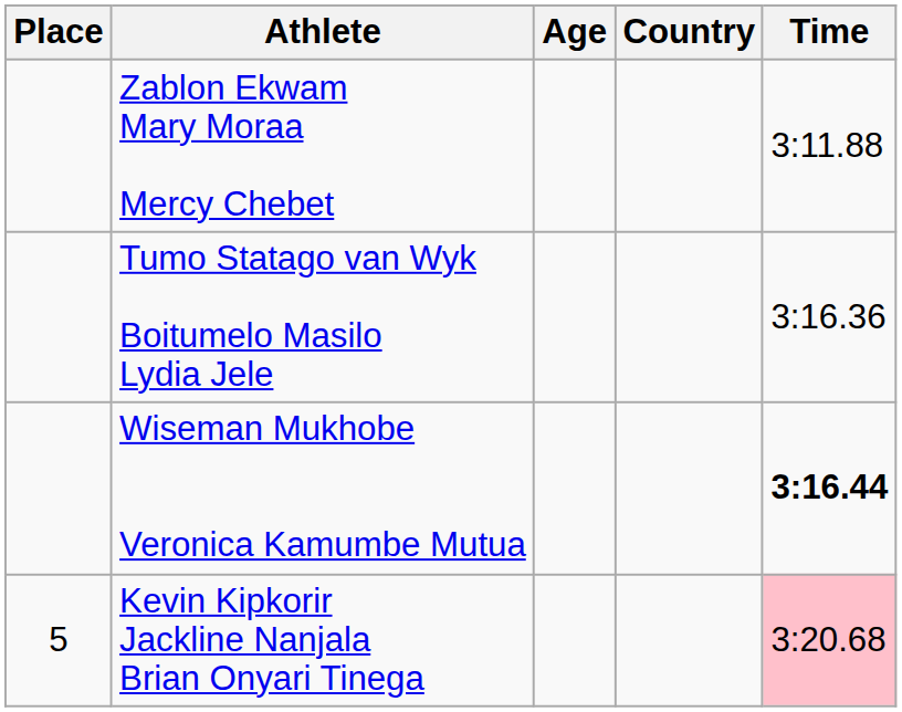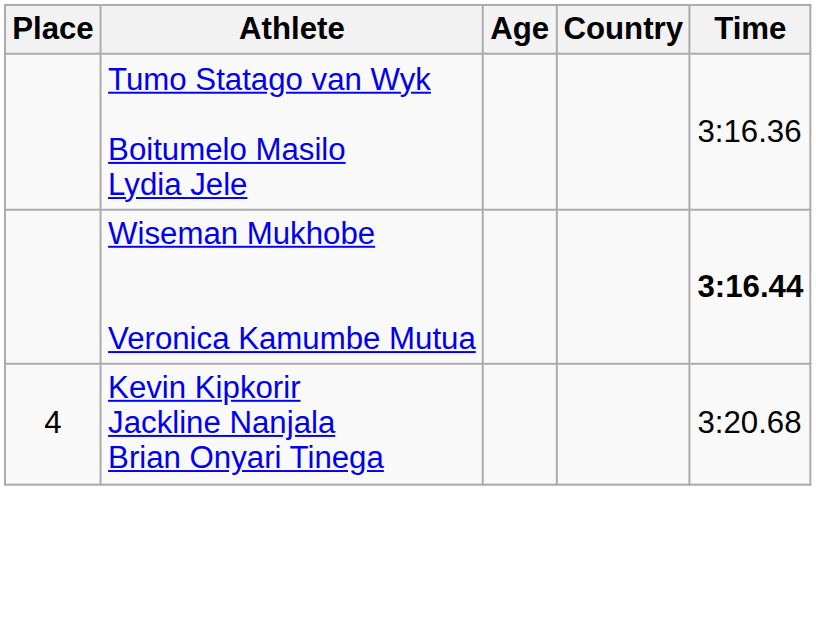- row: Zablon Ekwam Mary Moraa Mercy Chebet | 3:11.88
Kevin Kipkorir Jackline Nanjala Brian Onyari Tinega | Place: 5 -> 4
Kevin Kipkorir Jackline Nanjala Brian Onyari Tinega | Time: pink background -> no background
